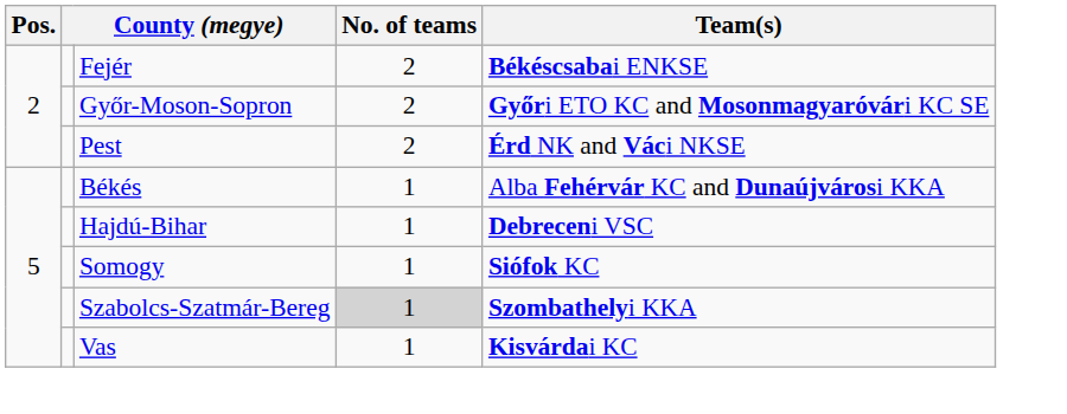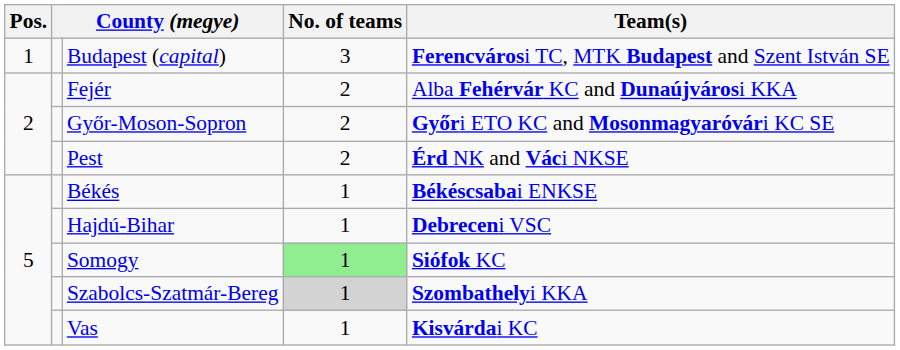+ row: 1 | Budapest (capital) | 3 | Ferencvárosi TC, MTK Budapest and Szent István SE
Fejér | Team(s): Békéscsabai ENKSE -> Alba Fehérvár KC and Dunaújvárosi KKA
Békés | Team(s): Alba Fehérvár KC and Dunaújvárosi KKA -> Békéscsabai ENKSE
Somogy | No. of teams: no background -> lightgreen background
